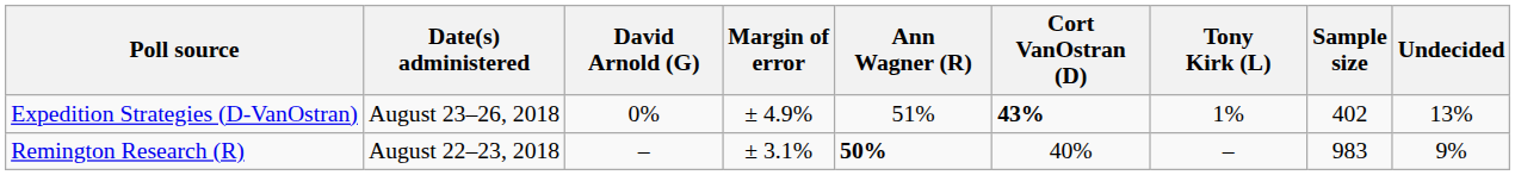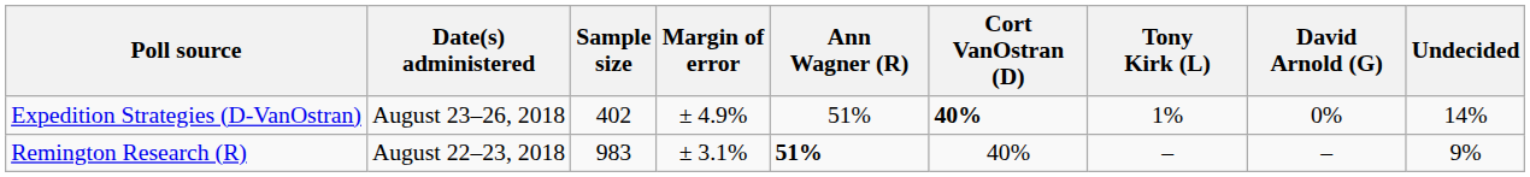columns swapped: Sample size <-> David Arnold (G)
Expedition Strategies (D-VanOstran) | Cort VanOstran (D): 43% -> 40%
Expedition Strategies (D-VanOstran) | Undecided: 13% -> 14%
Remington Research (R) | Ann Wagner (R): 50% -> 51%
